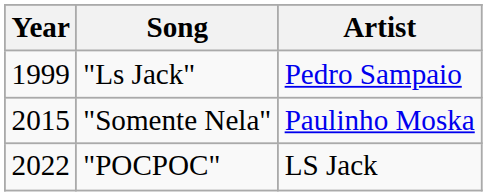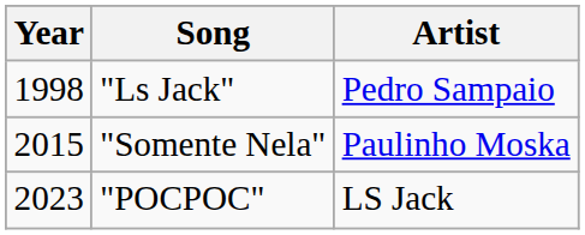"Ls Jack" | Year: 1999 -> 1998
"POCPOC" | Year: 2022 -> 2023
